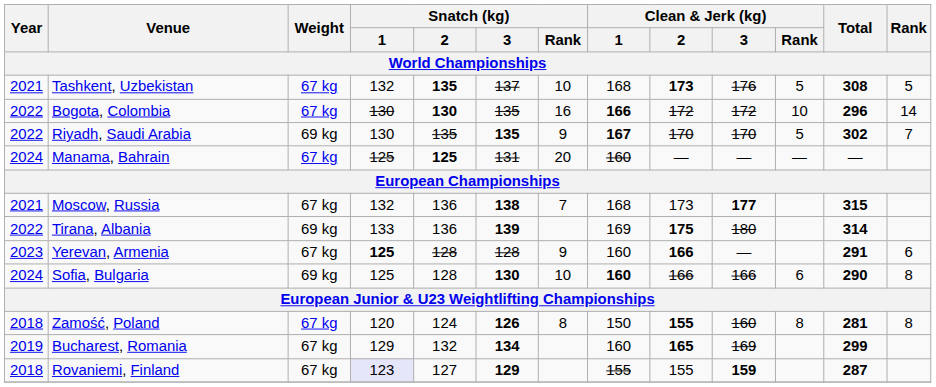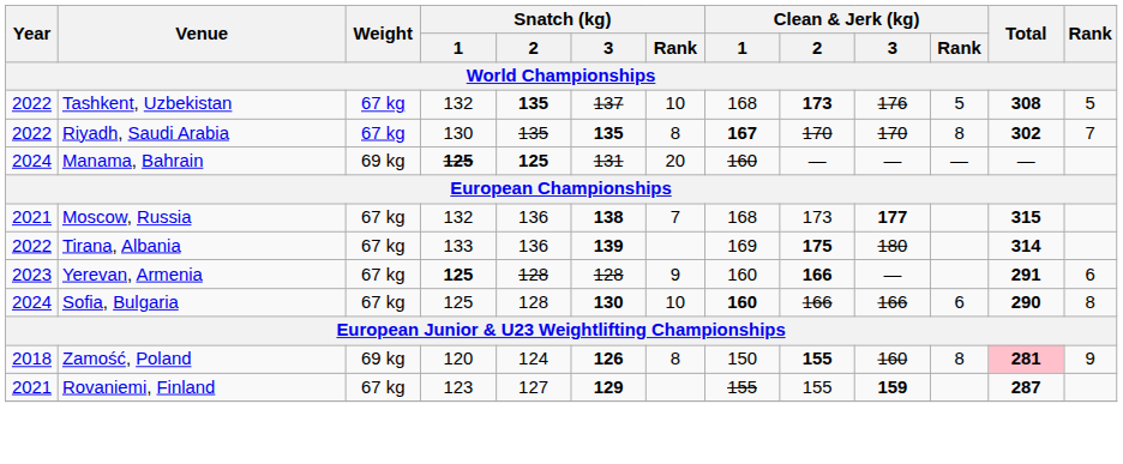Tashkent, Uzbekistan | Year: 2021 -> 2022
- row: 2022 | Bogota, Colombia | 67 kg | 130 | 130 | 135 | 16 | 166 | 172 | 172 | 10 | 296 | 14
Riyadh, Saudi Arabia | Weight: 69 kg -> 67 kg
Riyadh, Saudi Arabia | Snatch (kg) / Rank: 9 -> 8
Riyadh, Saudi Arabia | Clean & Jerk (kg) / Rank: 5 -> 8
Manama, Bahrain | Weight: 67 kg -> 69 kg
Manama, Bahrain | Snatch (kg) / 1: normal -> bold
Tirana, Albania | Weight: 69 kg -> 67 kg
Sofia, Bulgaria | Weight: 69 kg -> 67 kg
Zamość, Poland | Weight: 67 kg -> 69 kg
Zamość, Poland | Total: no background -> pink background
Zamość, Poland | Rank: 8 -> 9
- row: 2019 | Bucharest, Romania | 67 kg | 129 | 132 | 134 | 160 | 165 | 169 | 299
Rovaniemi, Finland | Year: 2018 -> 2021
Rovaniemi, Finland | Snatch (kg) / 1: lavender background -> no background
